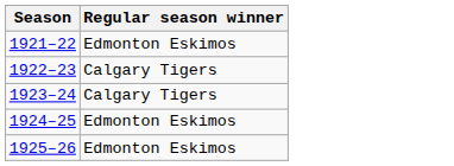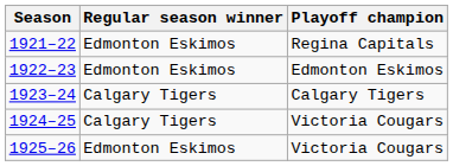+ column: Playoff champion | Regina Capitals | Edmonton Eskimos | Calgary Tigers | Victoria Cougars | Victoria Cougars
1922–23 | Regular season winner: Calgary Tigers -> Edmonton Eskimos
1924–25 | Regular season winner: Edmonton Eskimos -> Calgary Tigers
